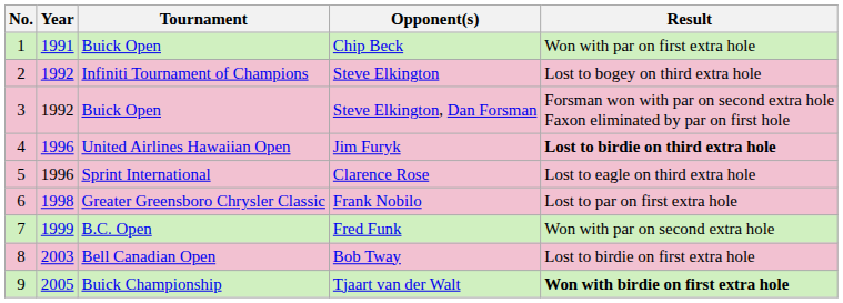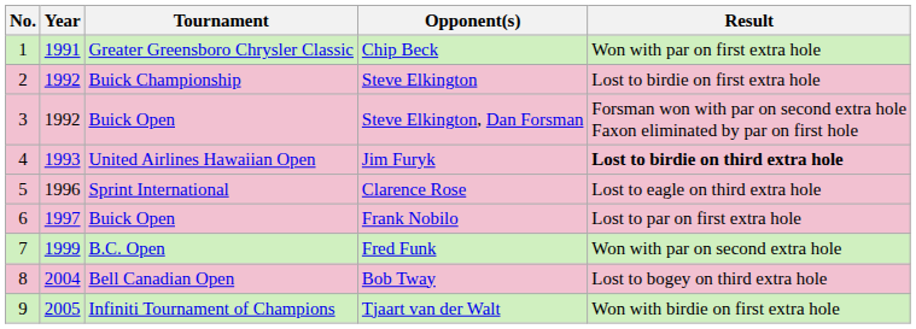Chip Beck | Tournament: Buick Open -> Greater Greensboro Chrysler Classic
Steve Elkington | Tournament: Infiniti Tournament of Champions -> Buick Championship
Steve Elkington | Result: Lost to bogey on third extra hole -> Lost to birdie on first extra hole
Jim Furyk | Year: 1996 -> 1993
Frank Nobilo | Year: 1998 -> 1997
Frank Nobilo | Tournament: Greater Greensboro Chrysler Classic -> Buick Open
Bob Tway | Year: 2003 -> 2004
Bob Tway | Result: Lost to birdie on first extra hole -> Lost to bogey on third extra hole
Tjaart van der Walt | Tournament: Buick Championship -> Infiniti Tournament of Champions
Tjaart van der Walt | Result: bold -> normal
